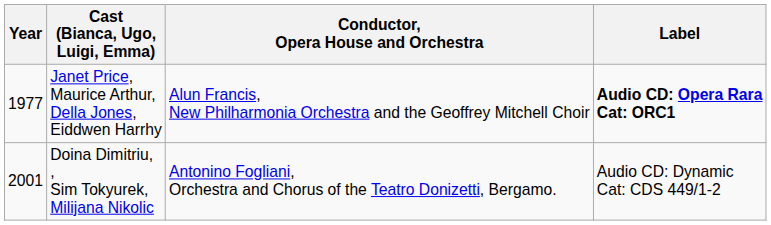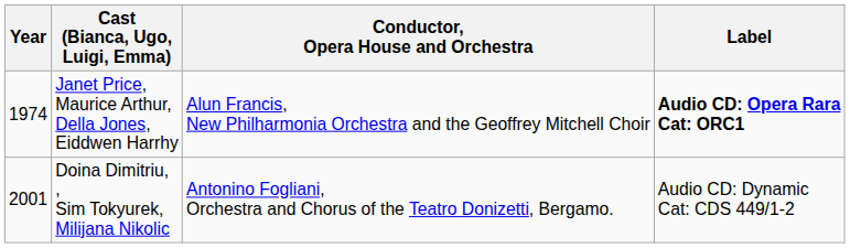Janet Price, Maurice Arthur, Della Jones, Eiddwen Harrhy | Year: 1977 -> 1974
